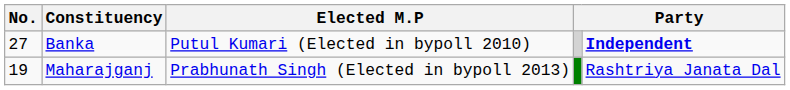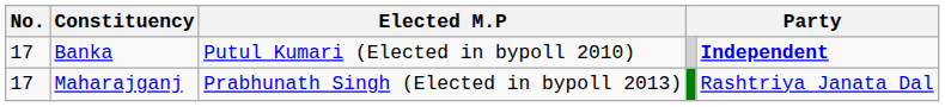Banka | No.: 27 -> 17
Maharajganj | No.: 19 -> 17
